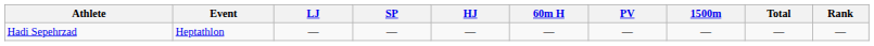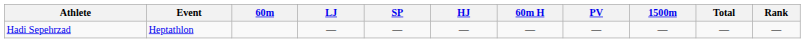+ column: 60m
